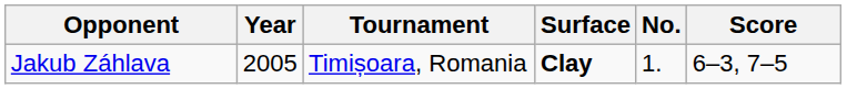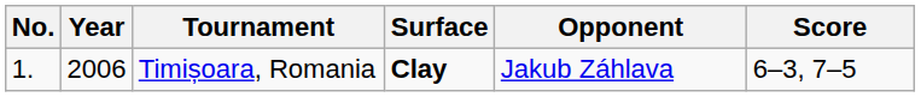columns swapped: No. <-> Opponent
Timișoara, Romania | Year: 2005 -> 2006
